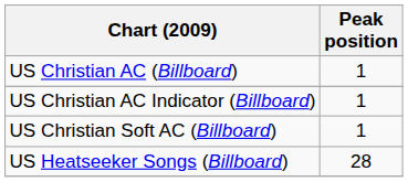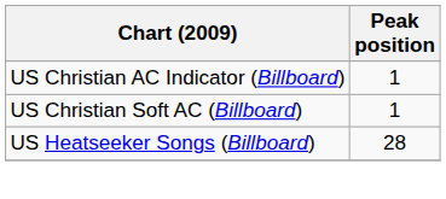- row: US Christian AC (Billboard) | 1
